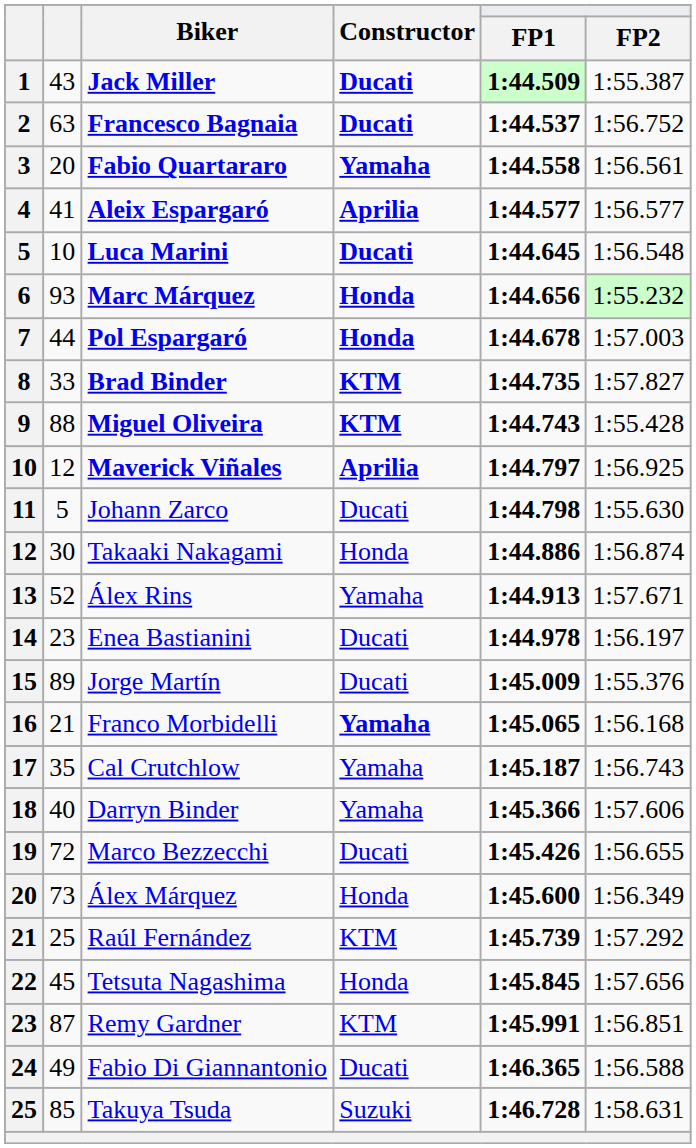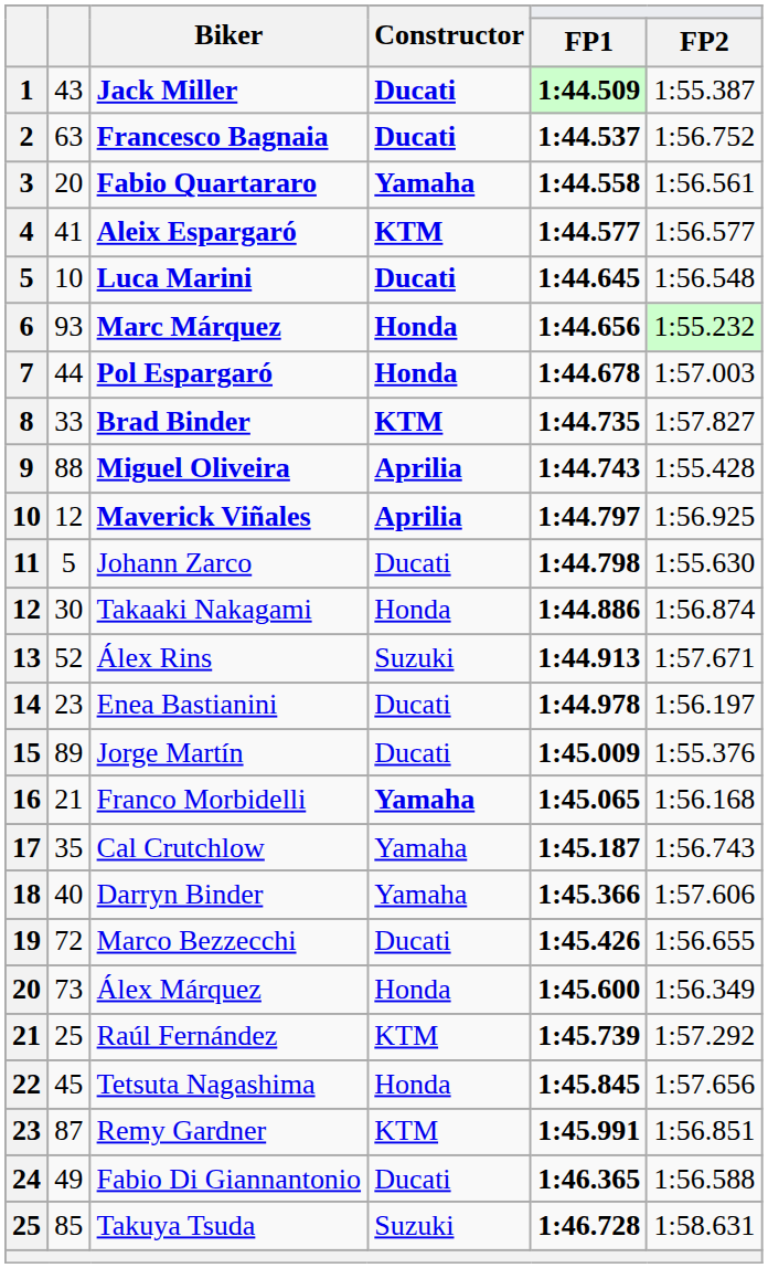Aleix Espargaró | Constructor: Aprilia -> KTM
Miguel Oliveira | Constructor: KTM -> Aprilia
Álex Rins | Constructor: Yamaha -> Suzuki
